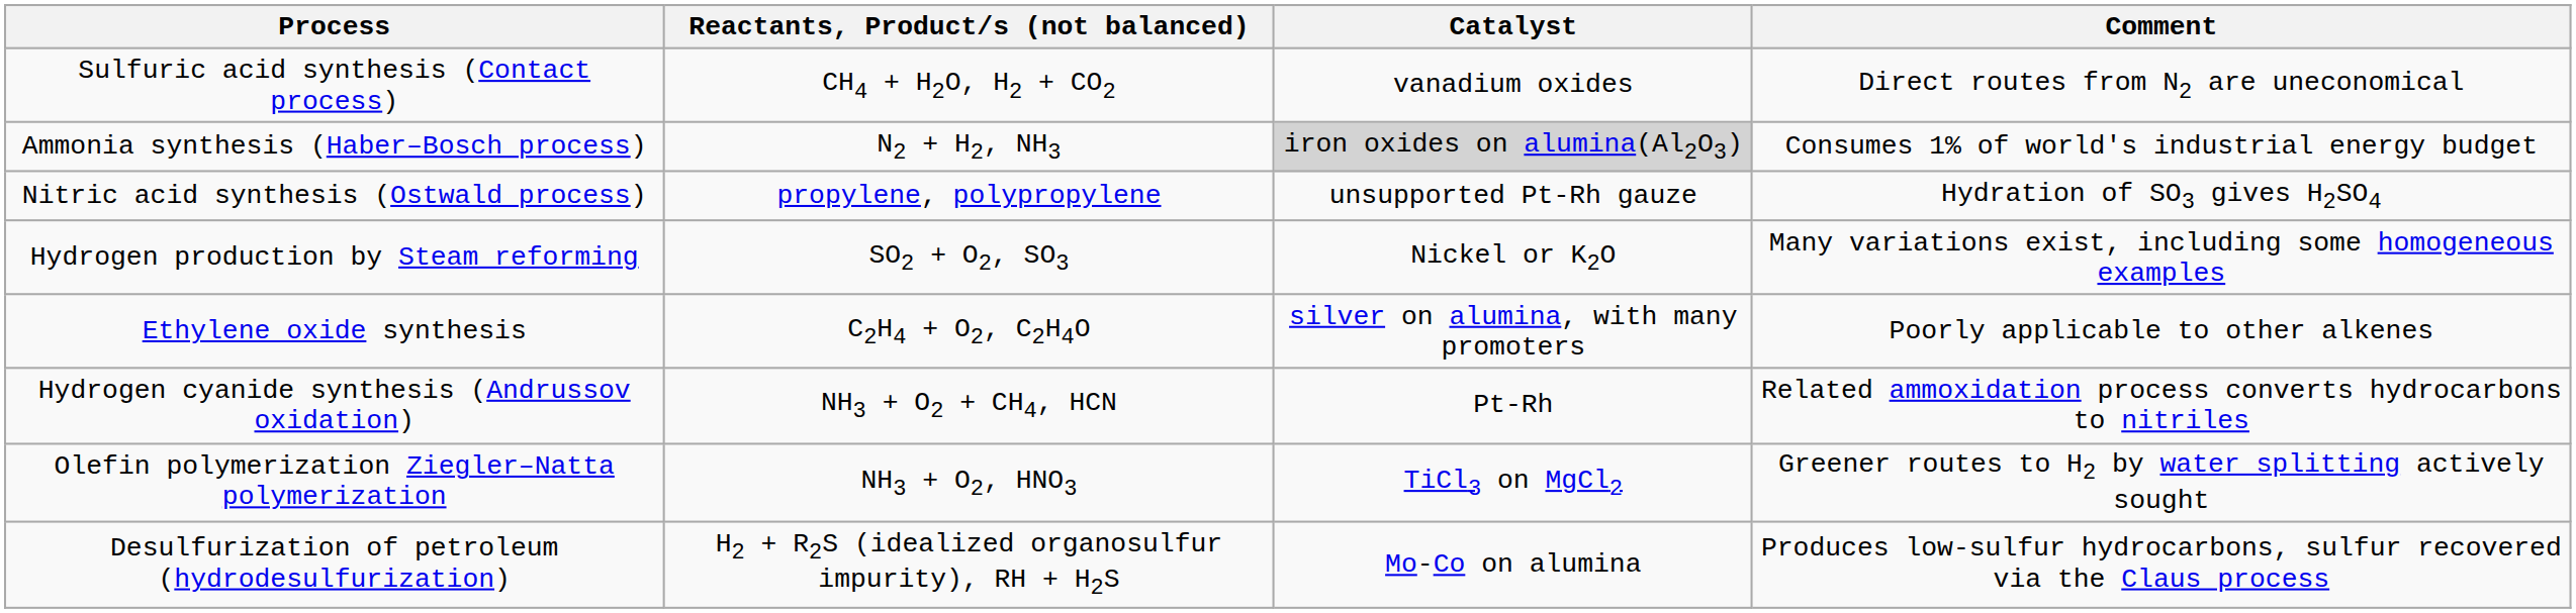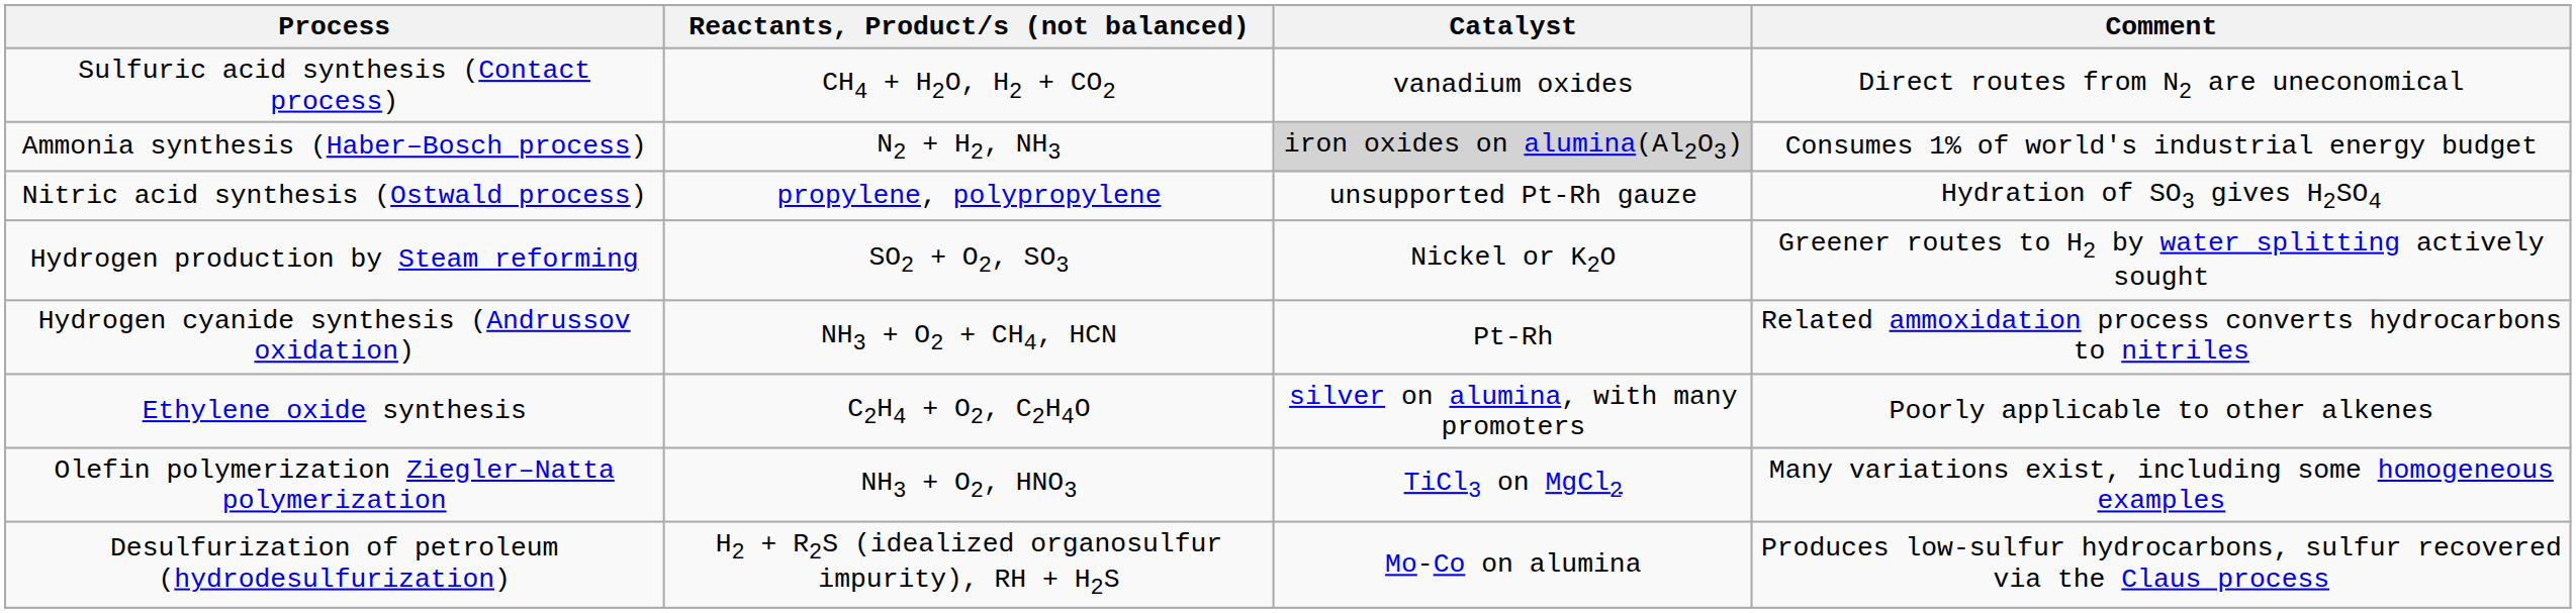Hydrogen production by Steam reforming | Comment: Many variations exist, including some homogeneous examples -> Greener routes to H2 by water splitting actively sought
rows swapped: Ethylene oxide synthesis <-> Hydrogen cyanide synthesis (Andrussov oxidation)
Olefin polymerization Ziegler–Natta polymerization | Comment: Greener routes to H2 by water splitting actively sought -> Many variations exist, including some homogeneous examples
